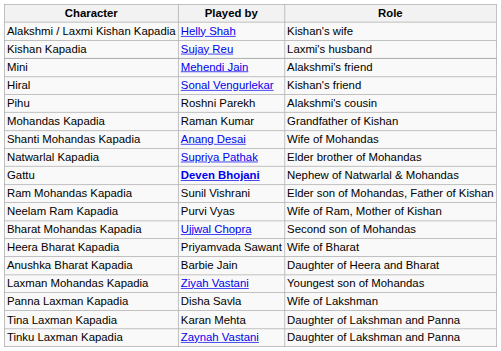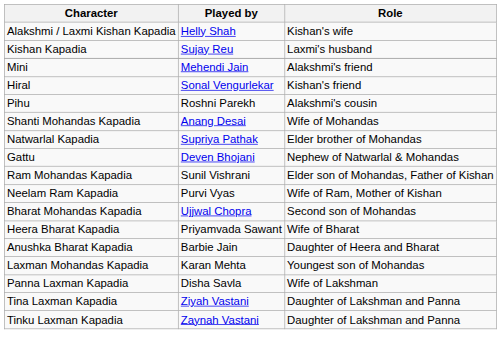- row: Mohandas Kapadia | Raman Kumar | Grandfather of Kishan
Gattu | Played by: bold -> normal
Laxman Mohandas Kapadia | Played by: Ziyah Vastani -> Karan Mehta
Tina Laxman Kapadia | Played by: Karan Mehta -> Ziyah Vastani
